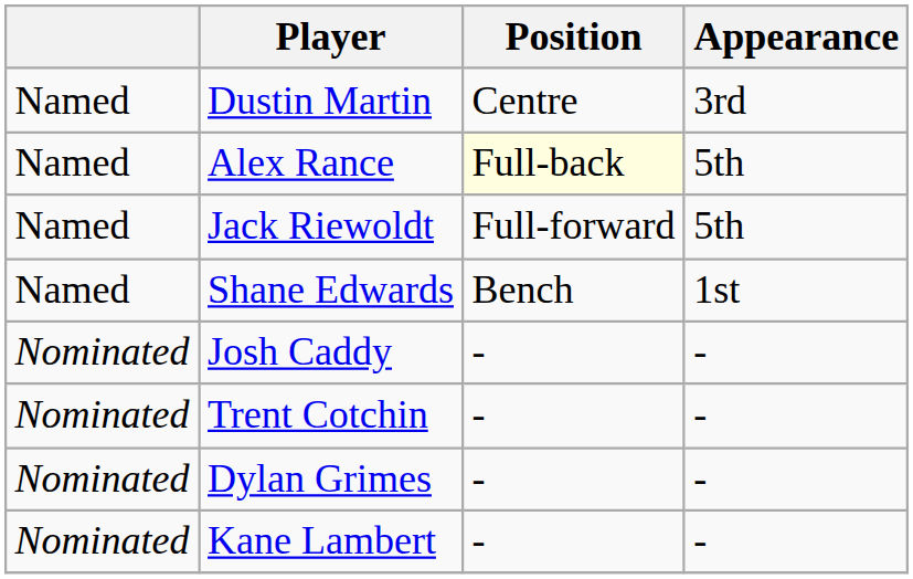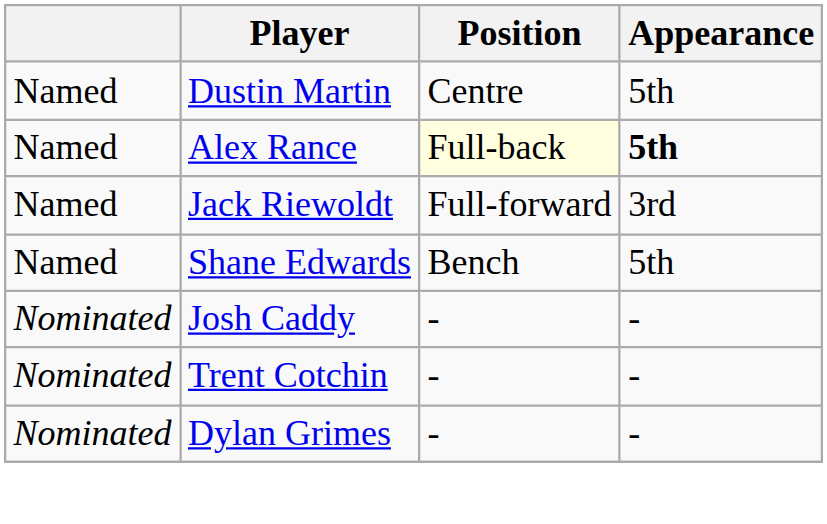Dustin Martin | Appearance: 3rd -> 5th
Alex Rance | Appearance: normal -> bold
Jack Riewoldt | Appearance: 5th -> 3rd
Shane Edwards | Appearance: 1st -> 5th
- row: Nominated | Kane Lambert | - | -
